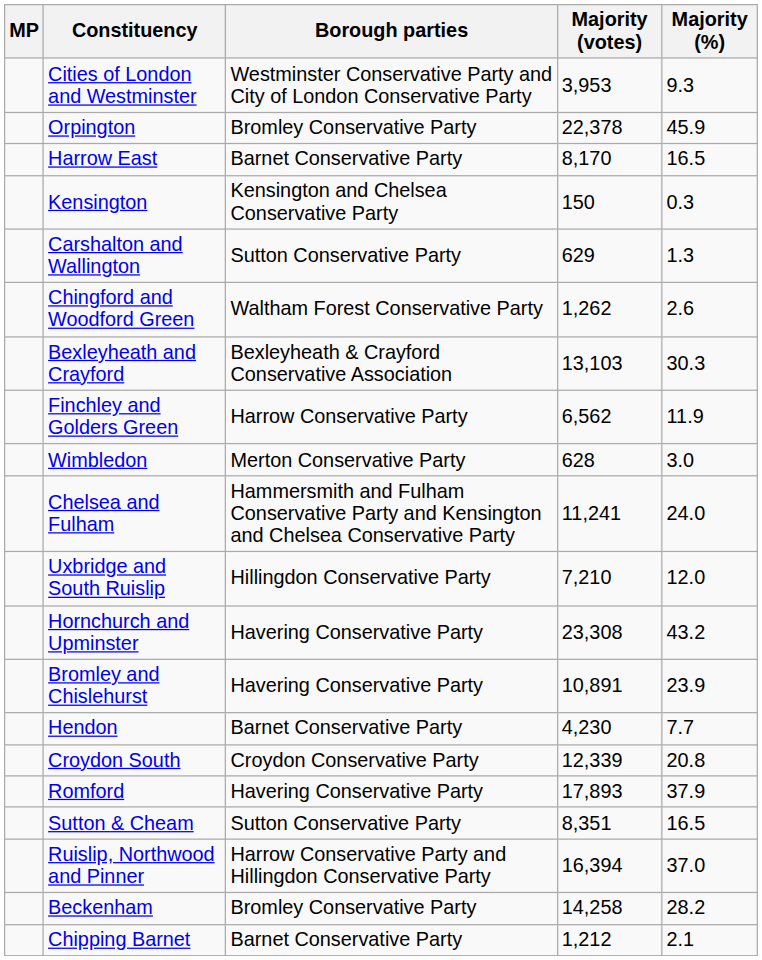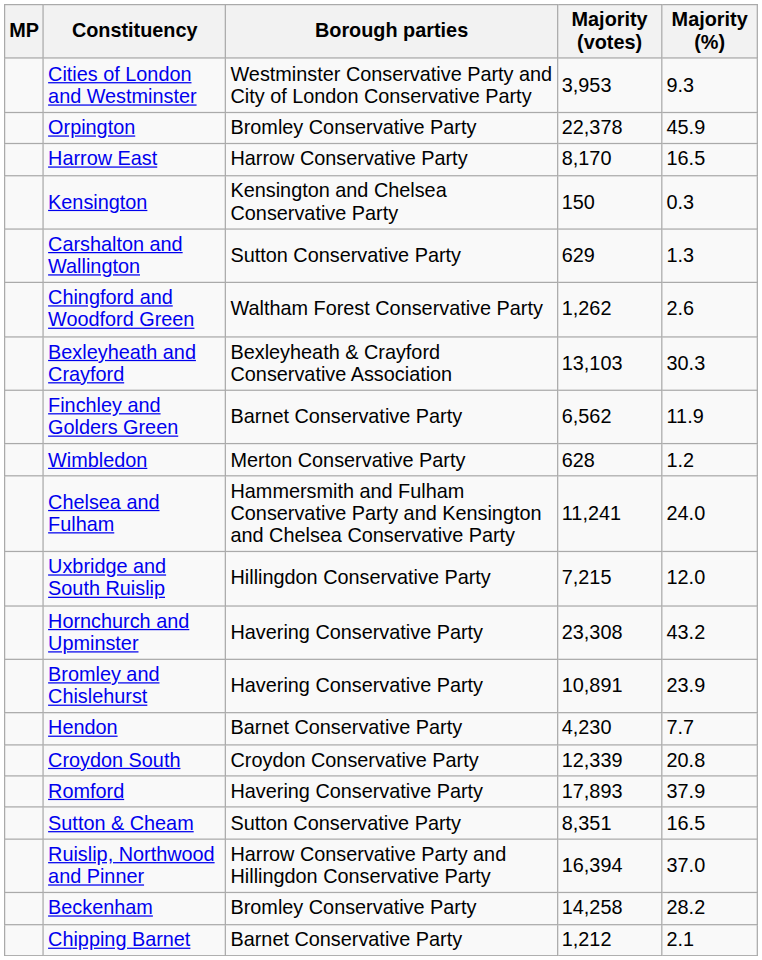Harrow East | Borough parties: Barnet Conservative Party -> Harrow Conservative Party
Finchley and Golders Green | Borough parties: Harrow Conservative Party -> Barnet Conservative Party
Wimbledon | Majority (%): 3.0 -> 1.2
Uxbridge and South Ruislip | Majority (votes): 7,210 -> 7,215
